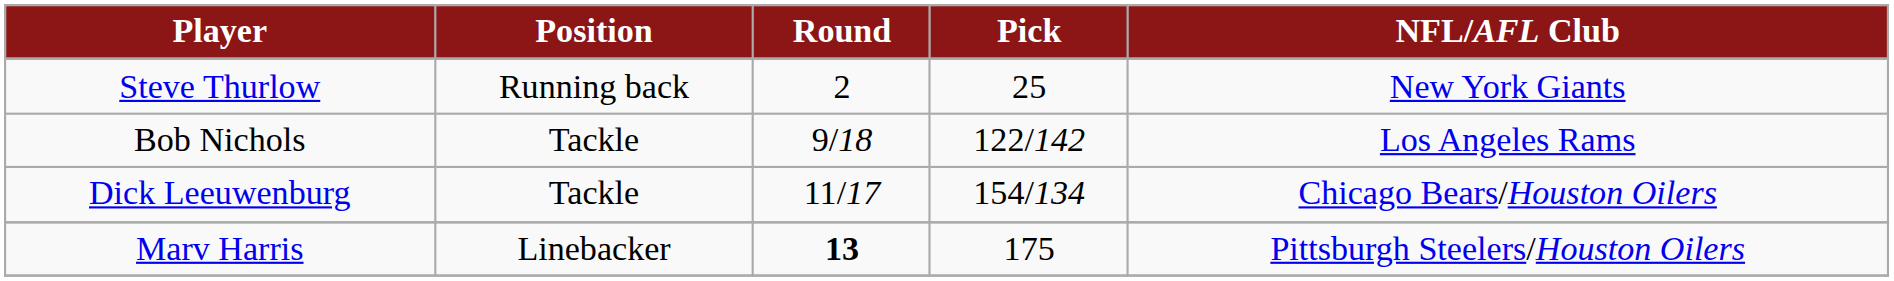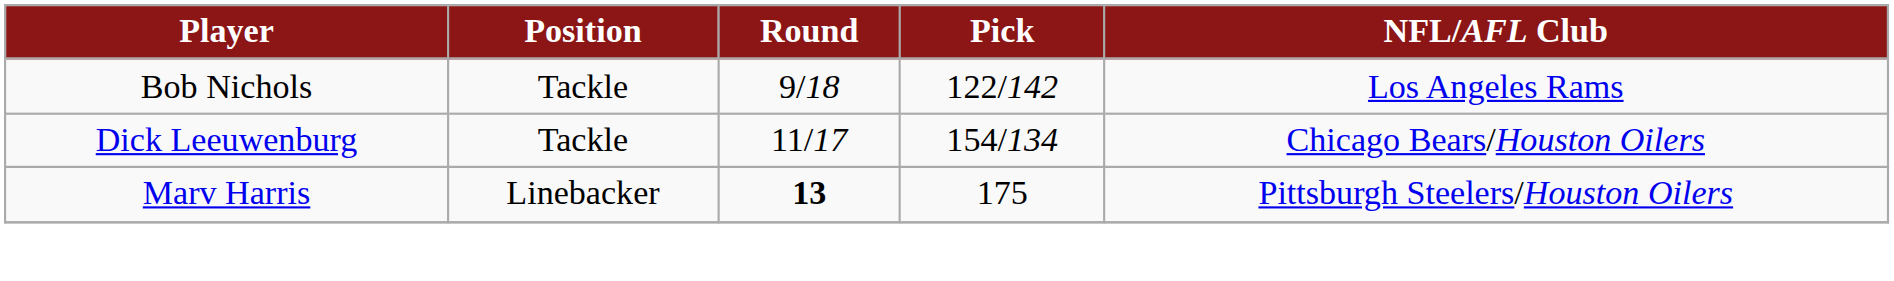- row: Steve Thurlow | Running back | 2 | 25 | New York Giants
